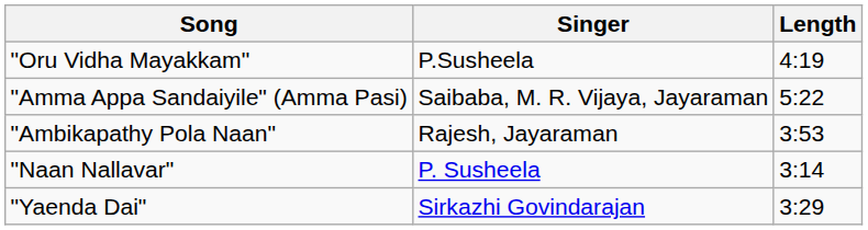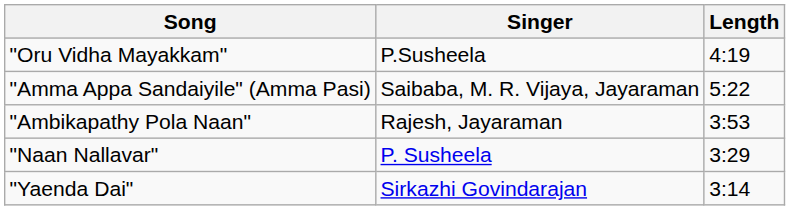"Naan Nallavar" | Length: 3:14 -> 3:29
"Yaenda Dai" | Length: 3:29 -> 3:14
